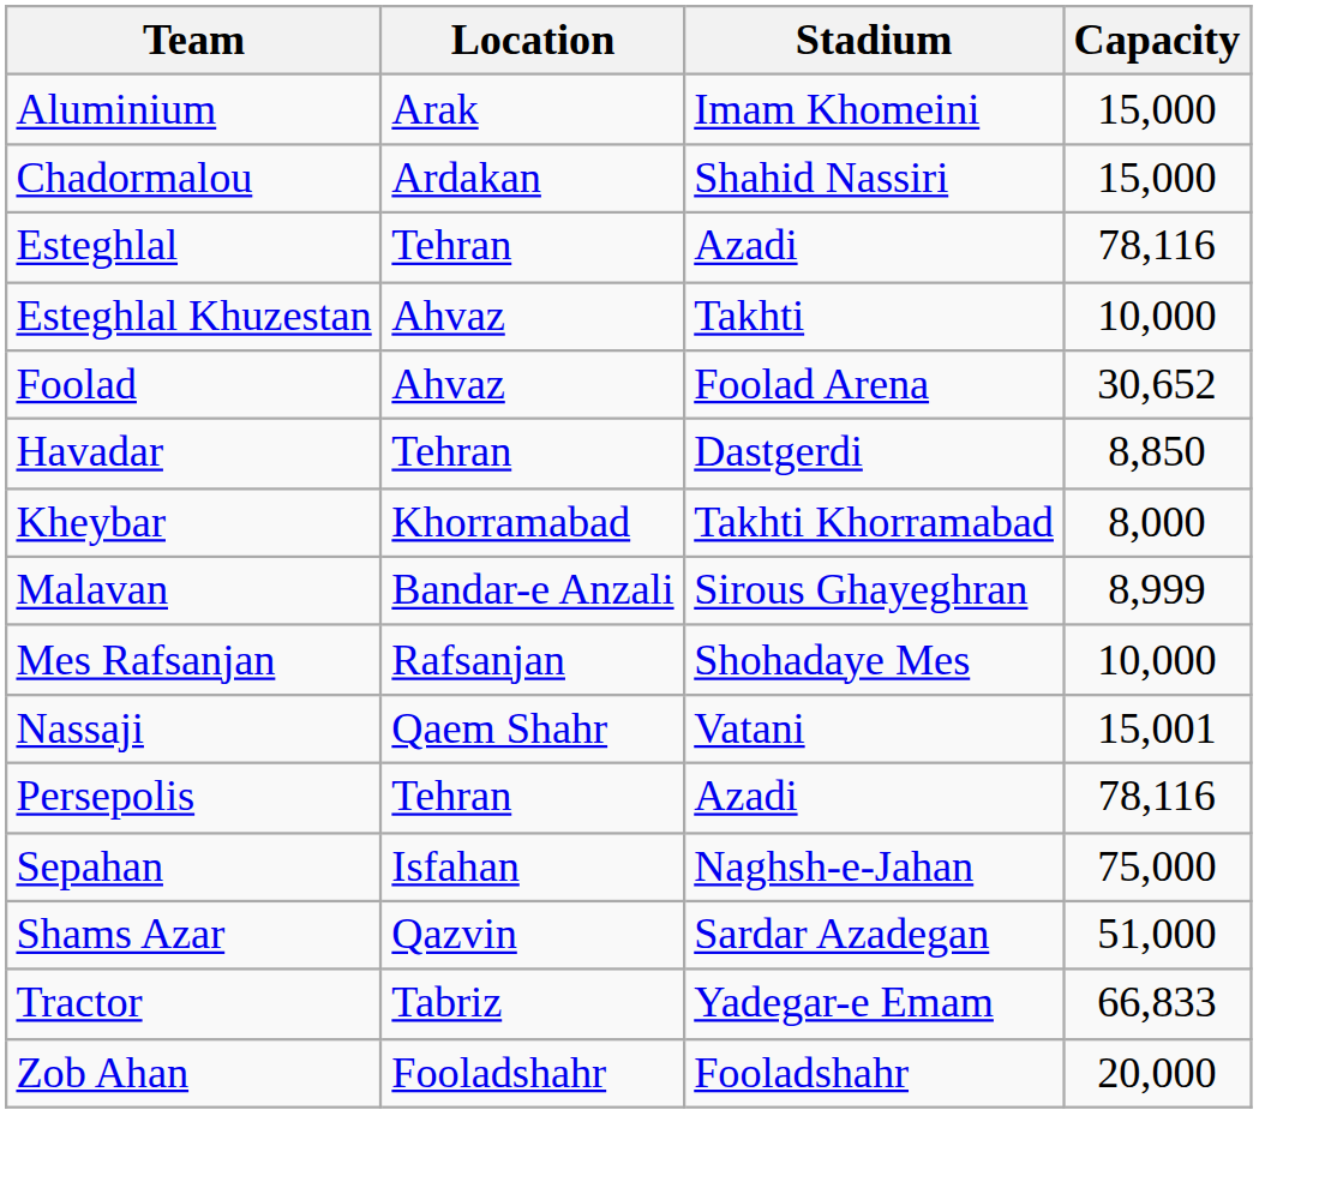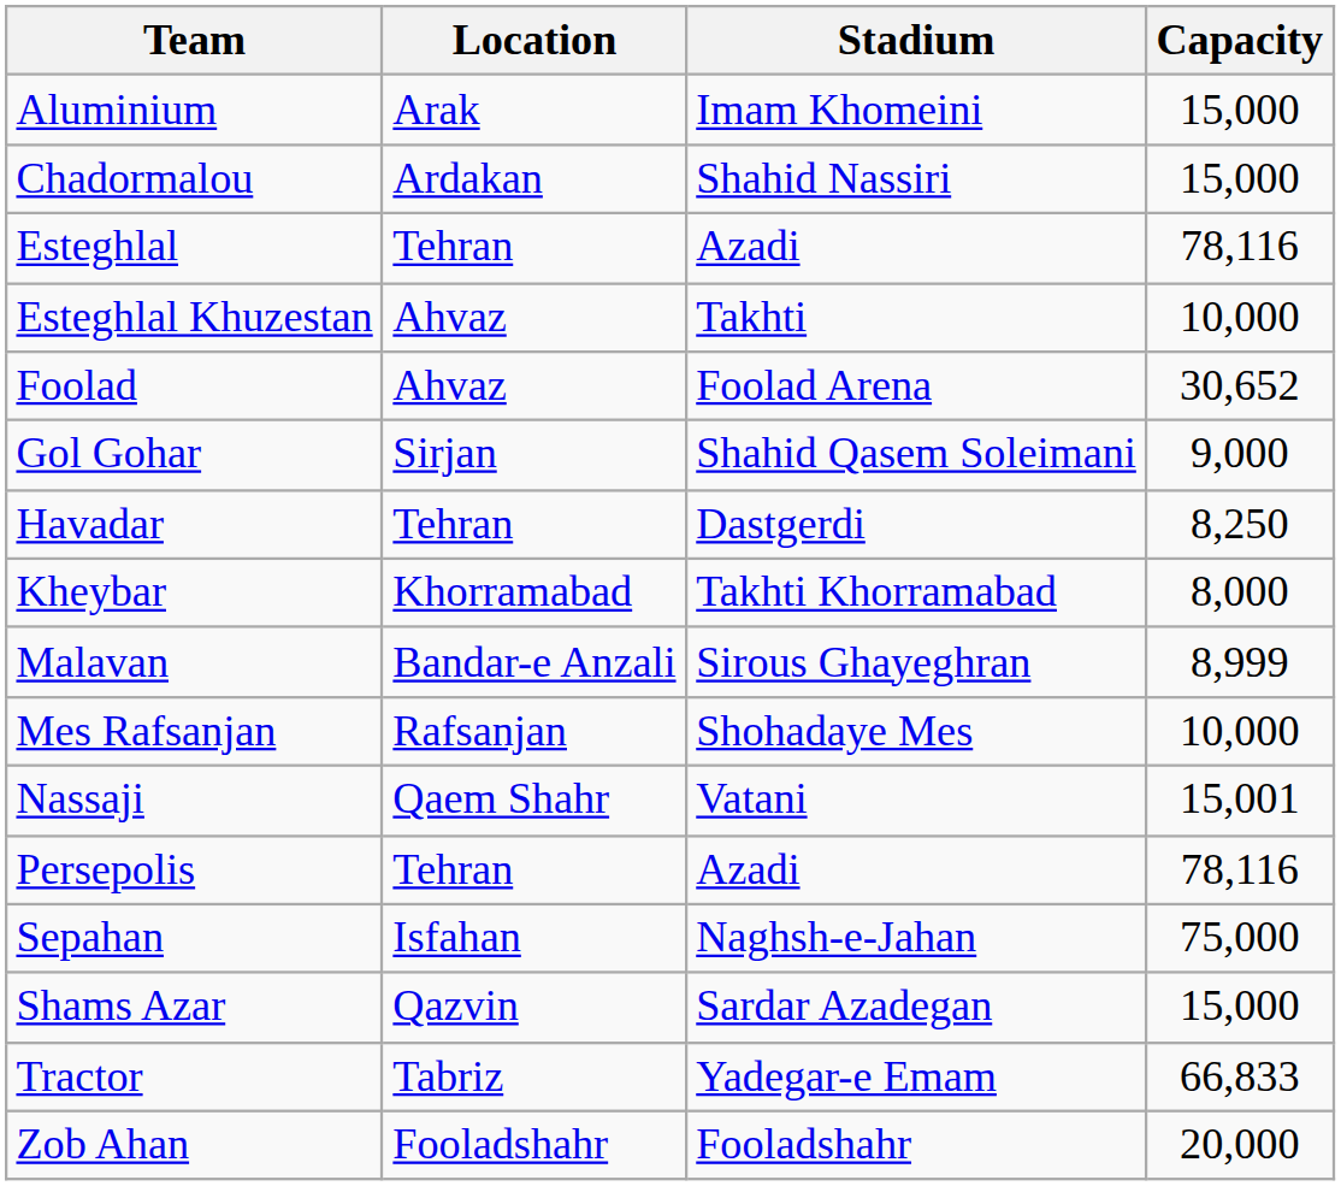+ row: Gol Gohar | Sirjan | Shahid Qasem Soleimani | 9,000
Havadar | Capacity: 8,850 -> 8,250
Shams Azar | Capacity: 51,000 -> 15,000
